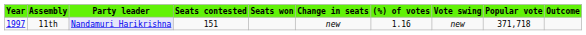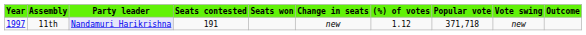columns swapped: Vote swing <-> Popular vote
11th | Seats contested: 151 -> 191
11th | (%) of votes: 1.16 -> 1.12
